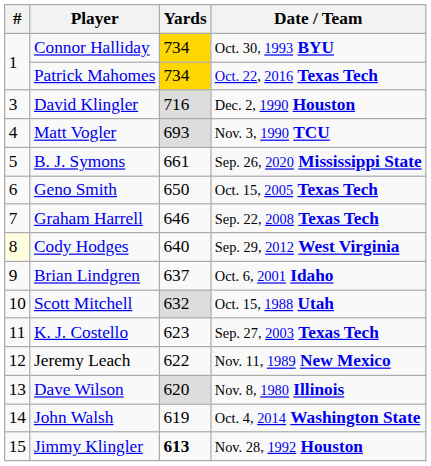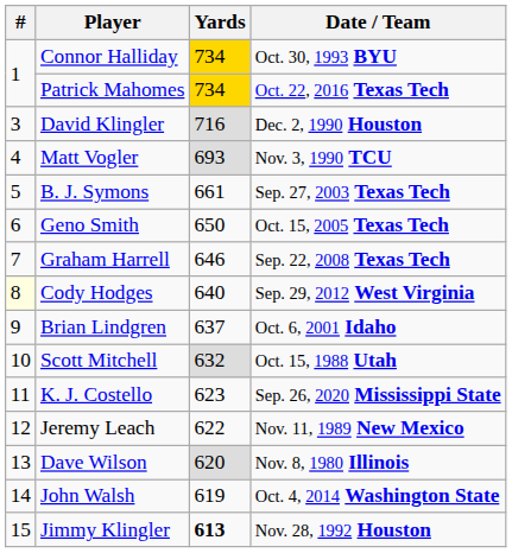B. J. Symons | Date / Team: Sep. 26, 2020 Mississippi State -> Sep. 27, 2003 Texas Tech
K. J. Costello | Date / Team: Sep. 27, 2003 Texas Tech -> Sep. 26, 2020 Mississippi State
